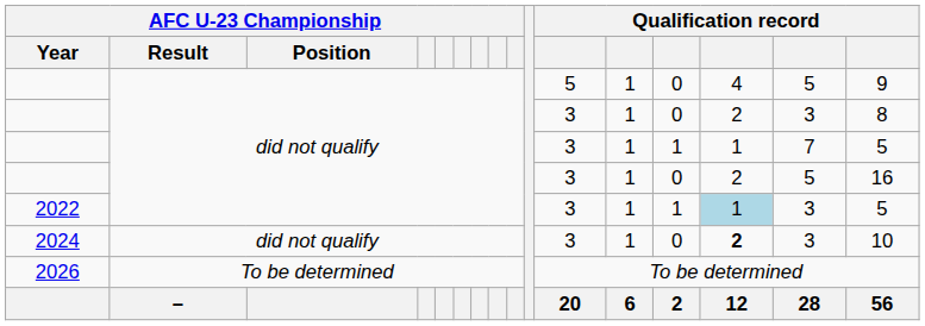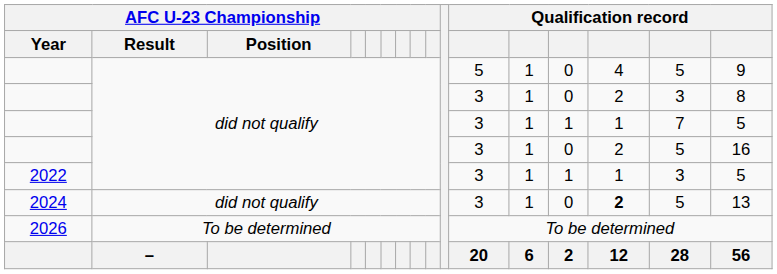2022 | column 14: lightblue background -> no background
2024 | column 15: 3 -> 5
2024 | column 16: 10 -> 13
